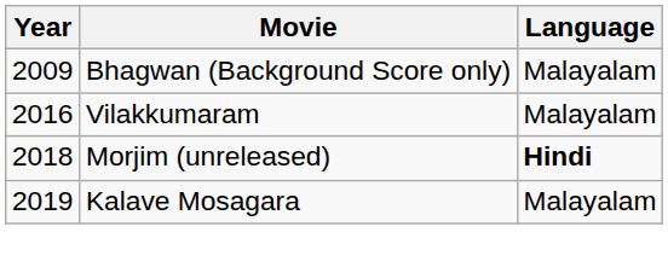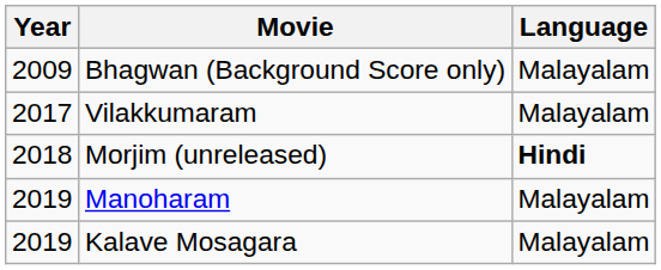Vilakkumaram | Year: 2016 -> 2017
+ row: 2019 | Manoharam | Malayalam
